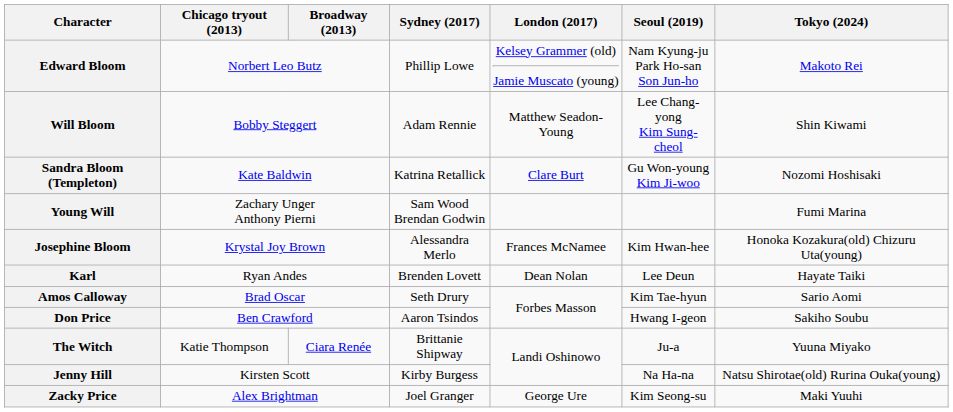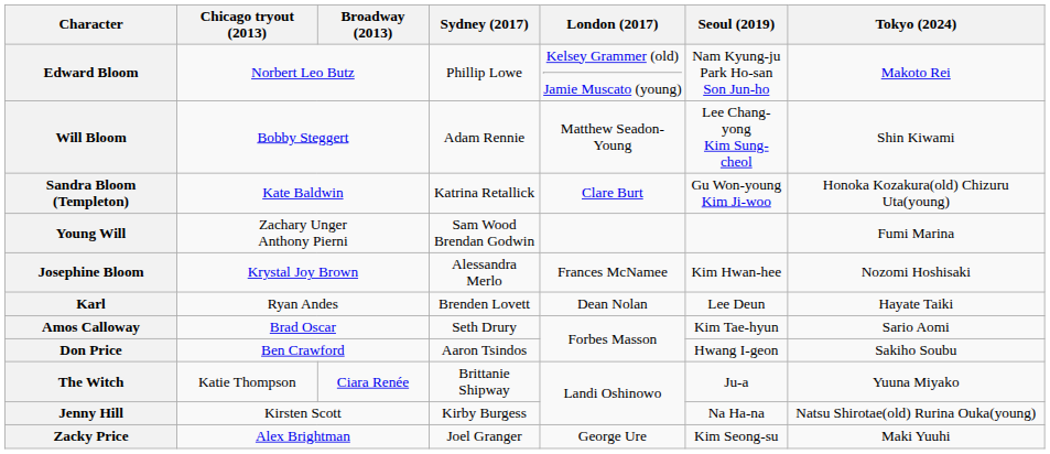Sandra Bloom (Templeton) | Tokyo (2024): Nozomi Hoshisaki -> Honoka Kozakura(old) Chizuru Uta(young)
Josephine Bloom | Tokyo (2024): Honoka Kozakura(old) Chizuru Uta(young) -> Nozomi Hoshisaki
